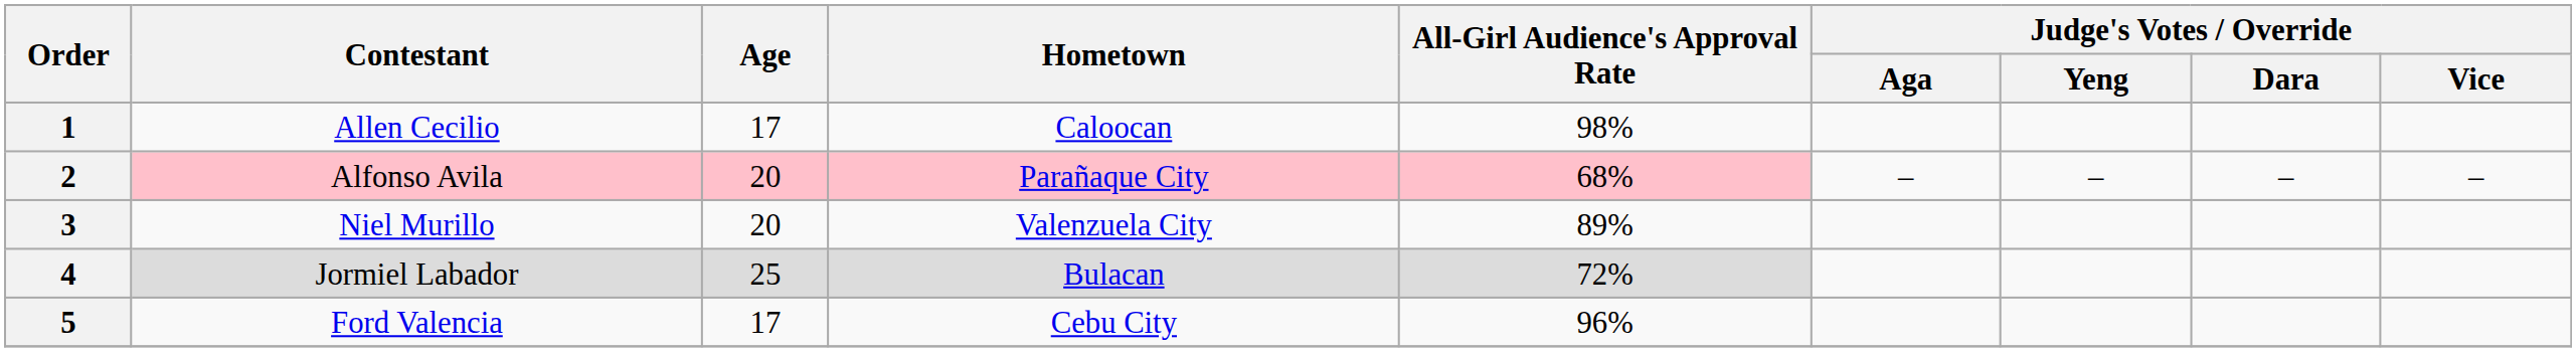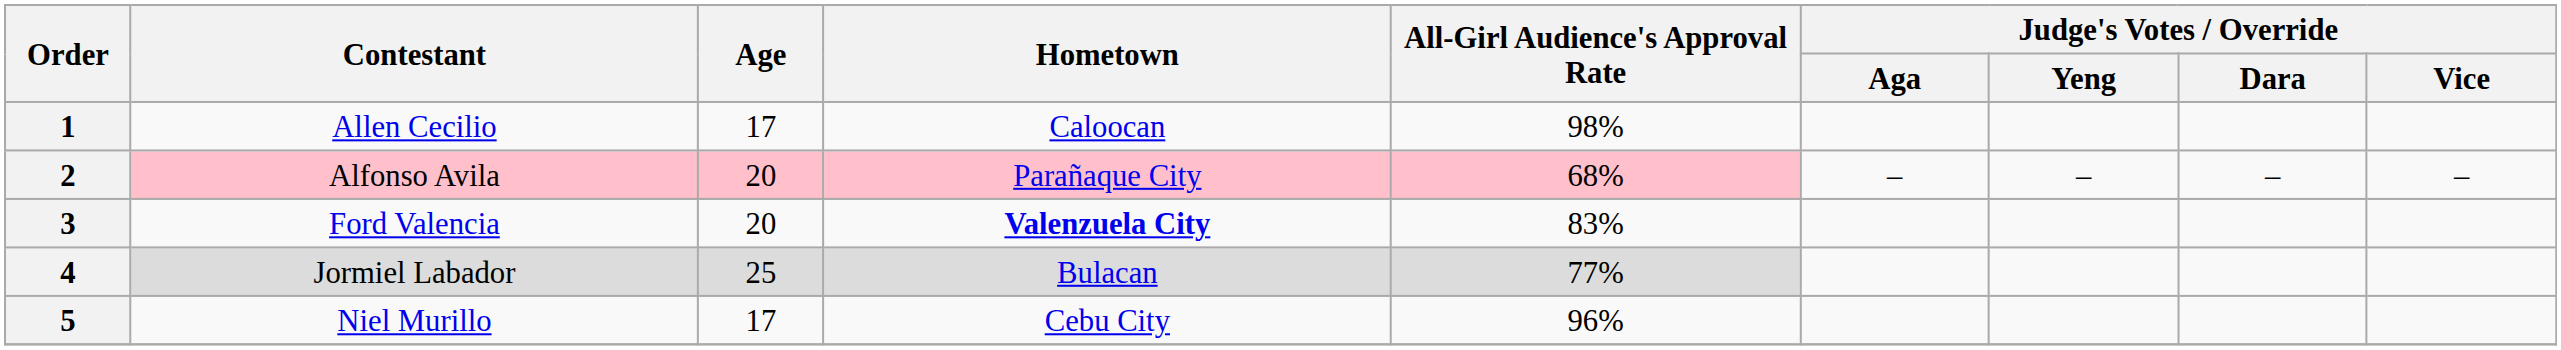3 | Contestant: Niel Murillo -> Ford Valencia
3 | Hometown: normal -> bold
3 | All-Girl Audience's Approval Rate: 89% -> 83%
4 | All-Girl Audience's Approval Rate: 72% -> 77%
5 | Contestant: Ford Valencia -> Niel Murillo
